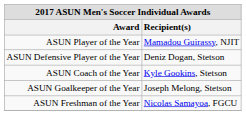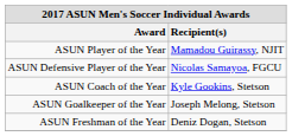ASUN Defensive Player of the Year | Recipient(s): Deniz Dogan, Stetson -> Nicolas Samayoa, FGCU
ASUN Freshman of the Year | Recipient(s): Nicolas Samayoa, FGCU -> Deniz Dogan, Stetson
